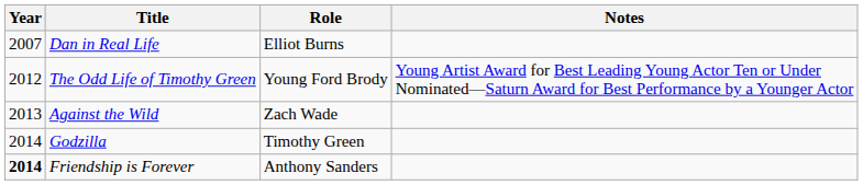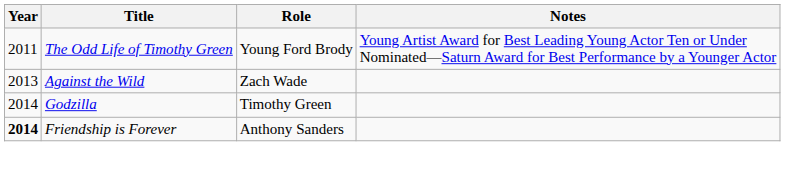- row: 2007 | Dan in Real Life | Elliot Burns
The Odd Life of Timothy Green | Year: 2012 -> 2011
